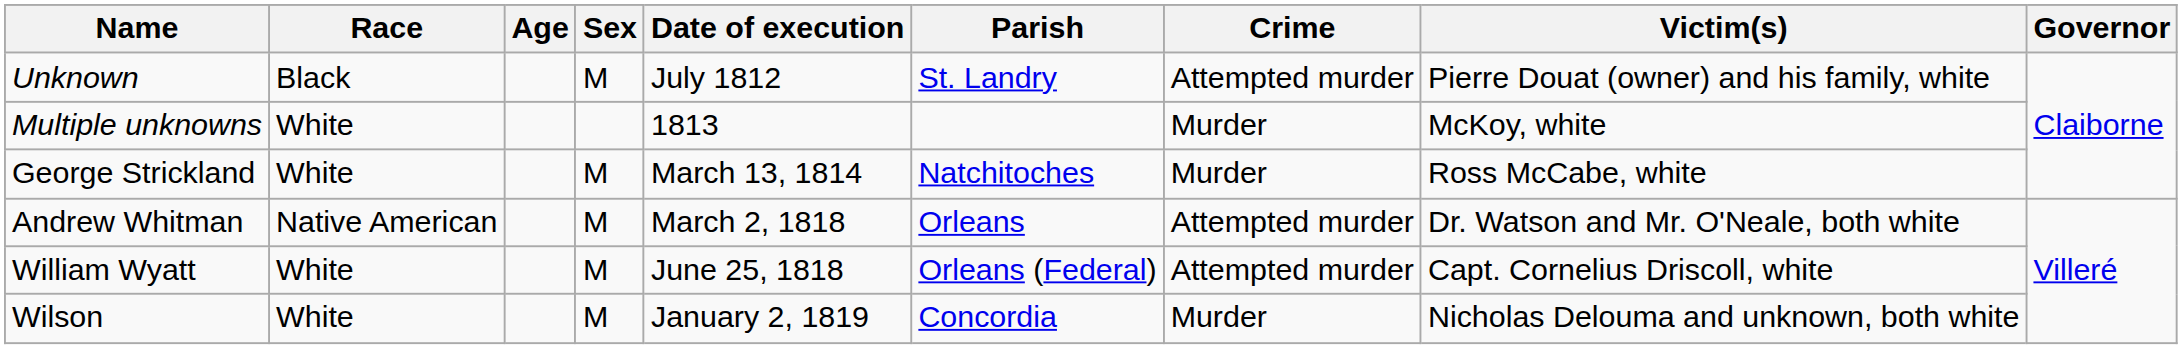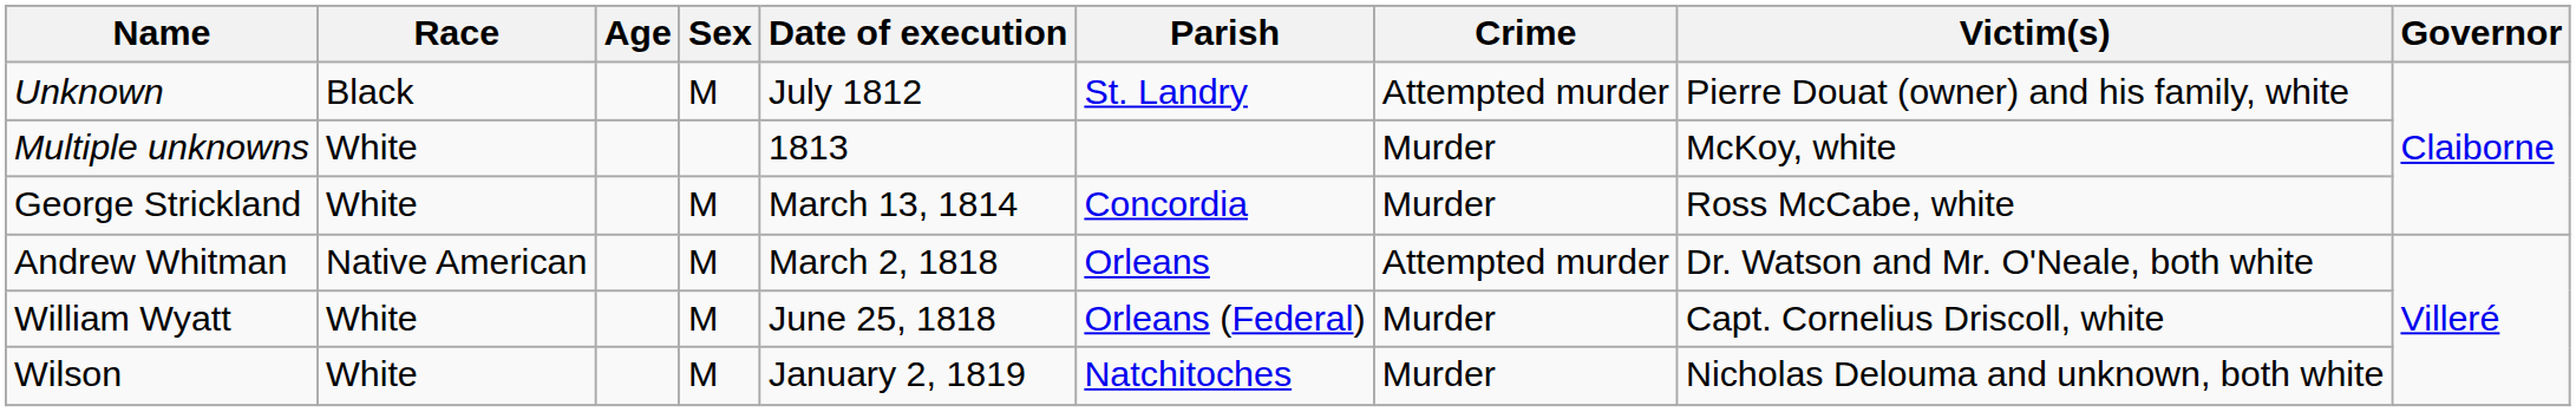George Strickland | Parish: Natchitoches -> Concordia
William Wyatt | Crime: Attempted murder -> Murder
Wilson | Parish: Concordia -> Natchitoches
